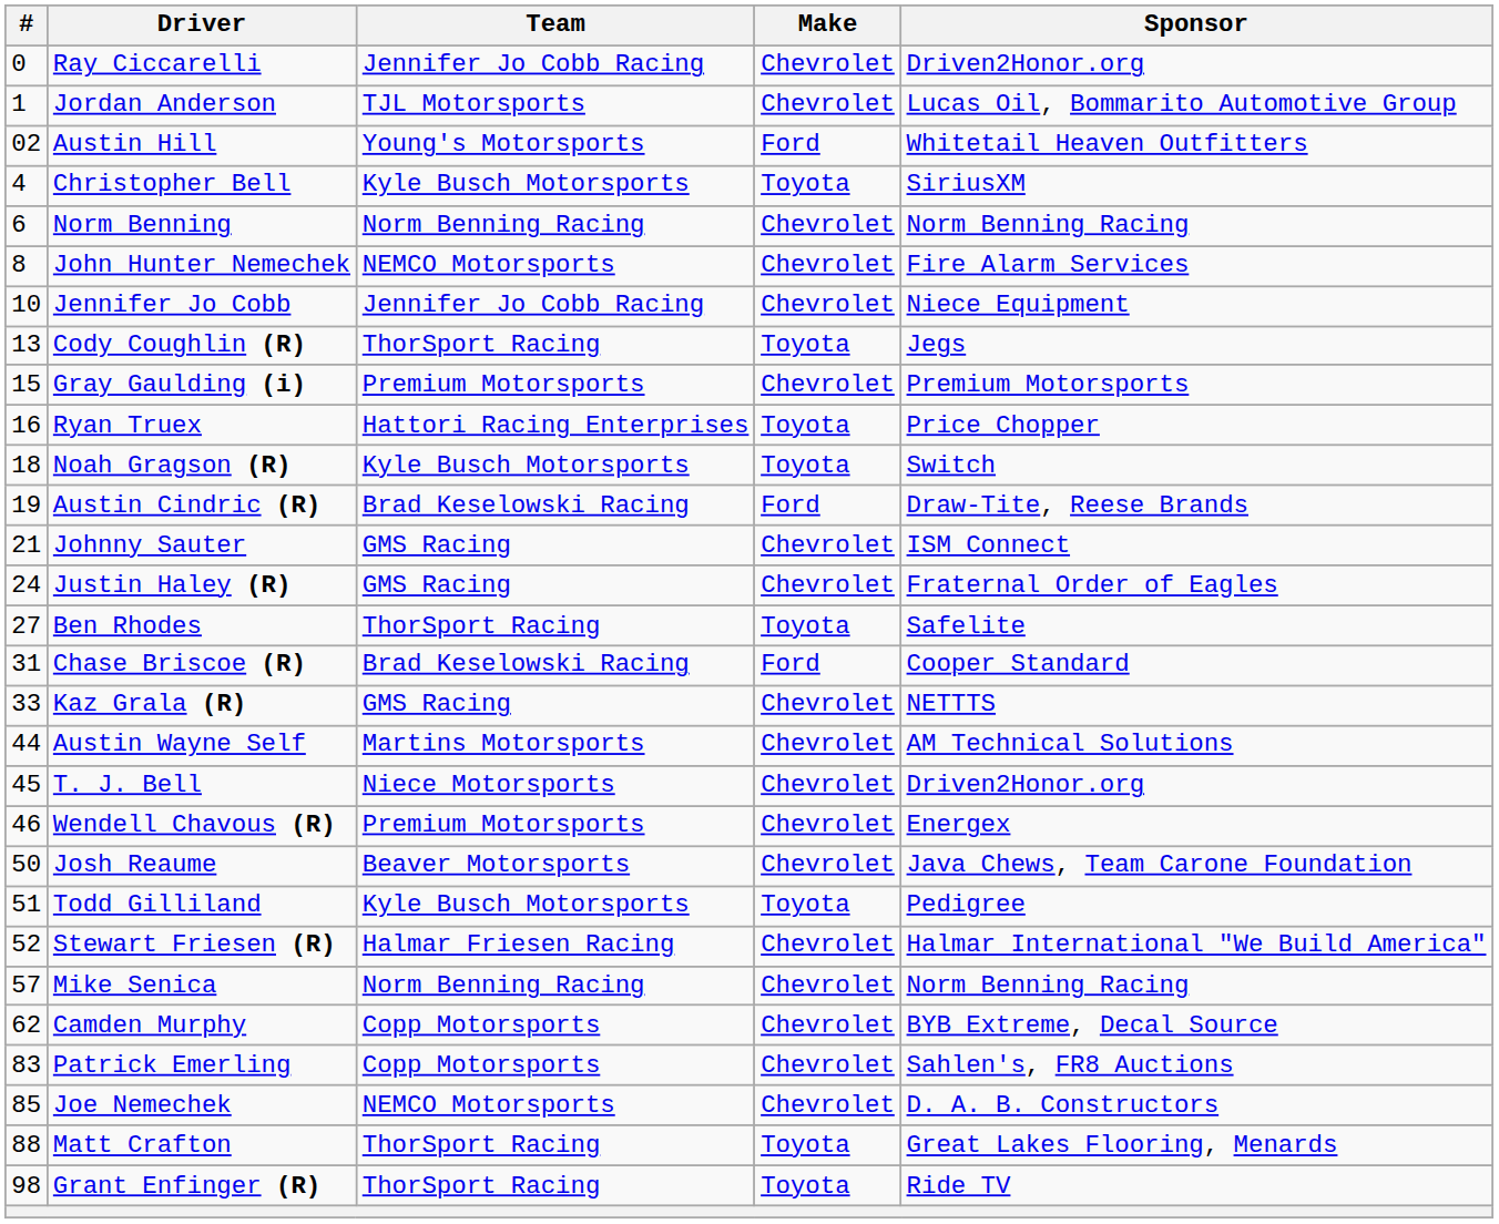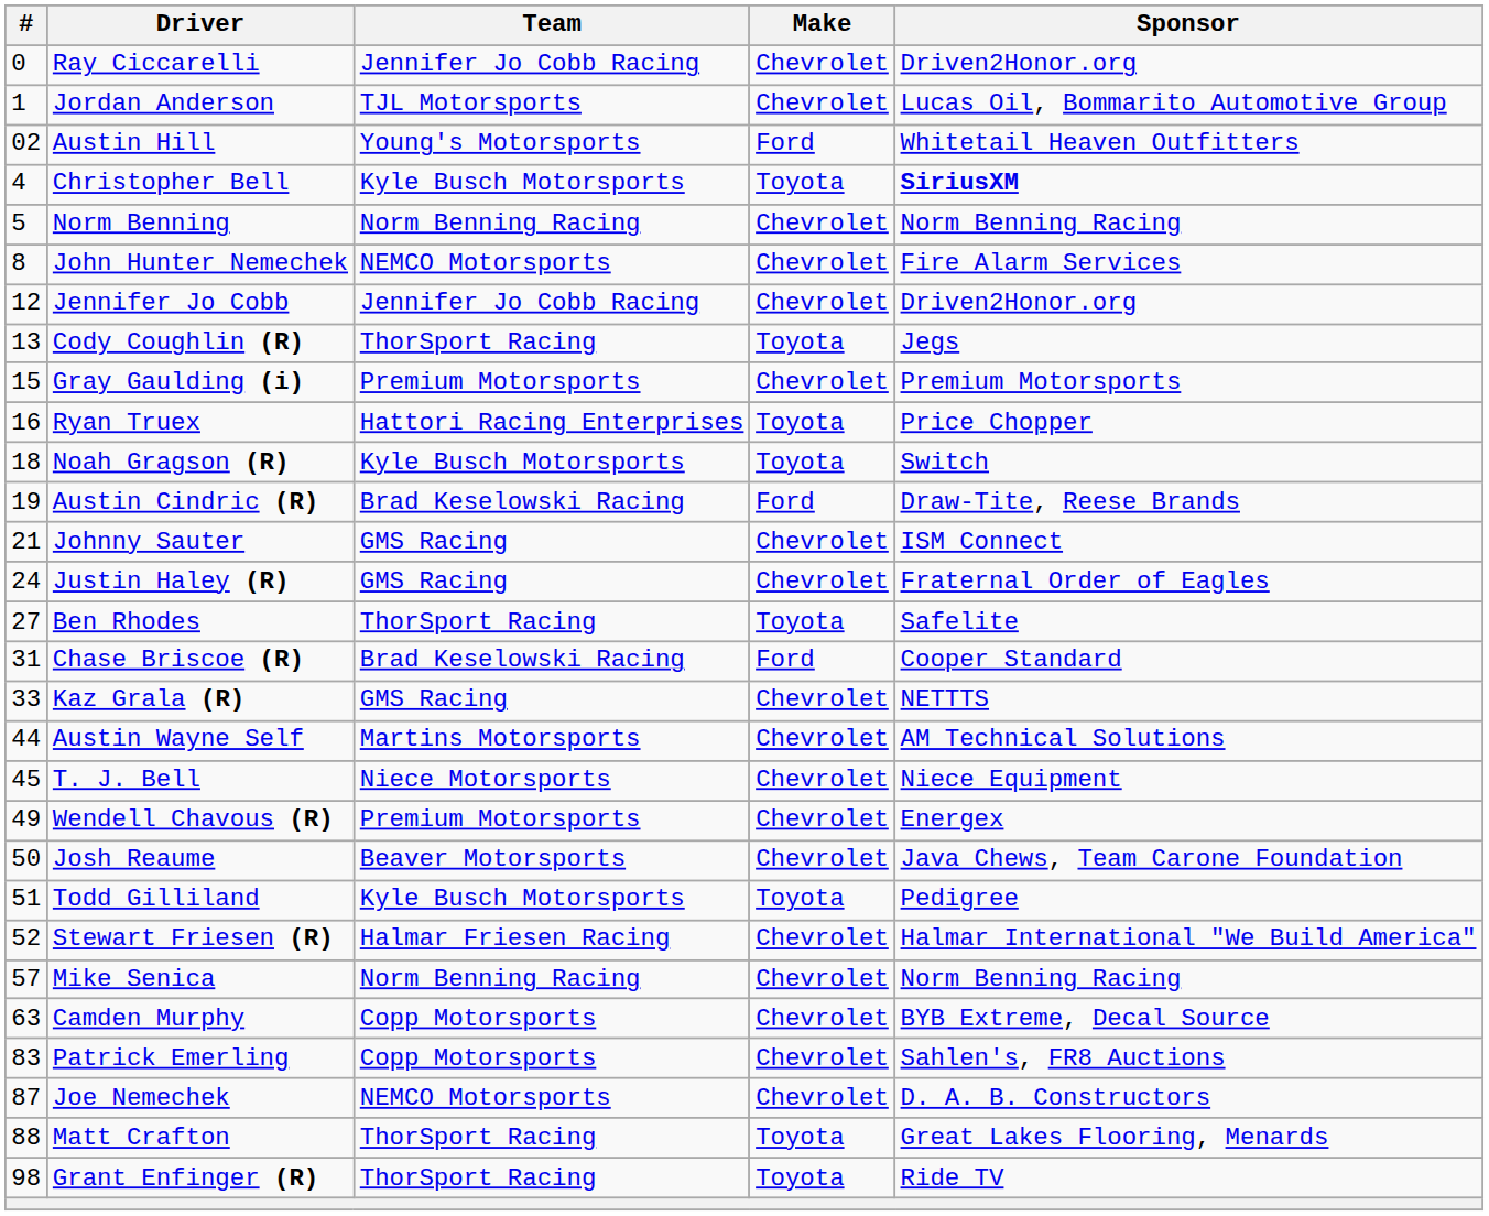Christopher Bell | Sponsor: normal -> bold
Norm Benning | #: 6 -> 5
Jennifer Jo Cobb | #: 10 -> 12
Jennifer Jo Cobb | Sponsor: Niece Equipment -> Driven2Honor.org
T. J. Bell | Sponsor: Driven2Honor.org -> Niece Equipment
Wendell Chavous (R) | #: 46 -> 49
Camden Murphy | #: 62 -> 63
Joe Nemechek | #: 85 -> 87
